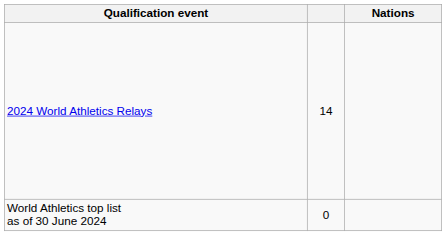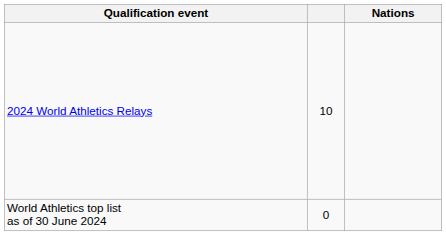2024 World Athletics Relays | column 2: 14 -> 10
